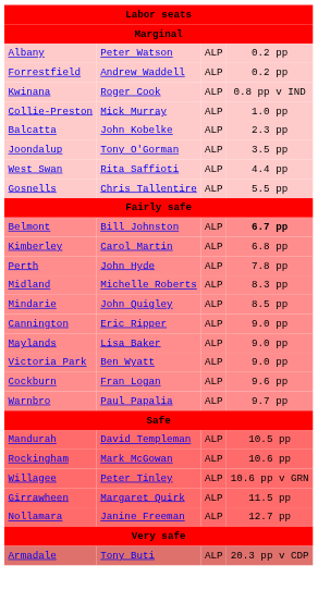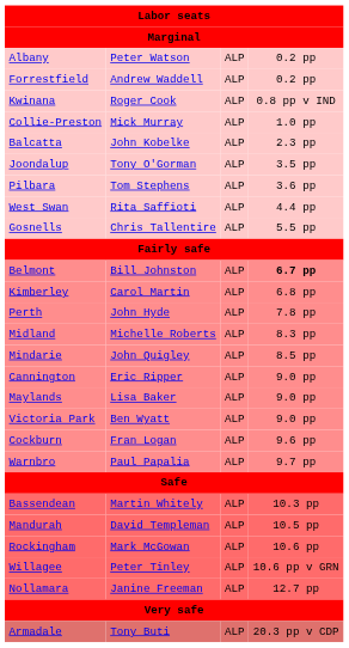+ row: Pilbara | Tom Stephens | ALP | 3.6 pp
+ row: Bassendean | Martin Whitely | ALP | 10.3 pp
- row: Girrawheen | Margaret Quirk | ALP | 11.5 pp
